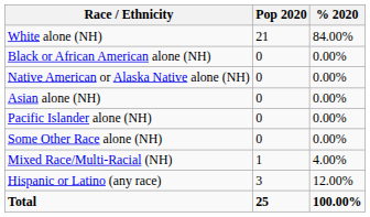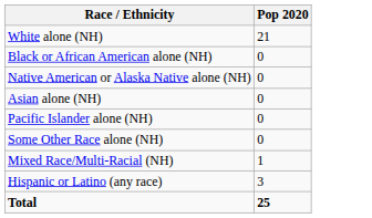- column: % 2020 | 84.00% | 0.00% | 0.00% | 0.00% | 0.00% | 0.00% | 4.00% | 12.00% | 100.00%
